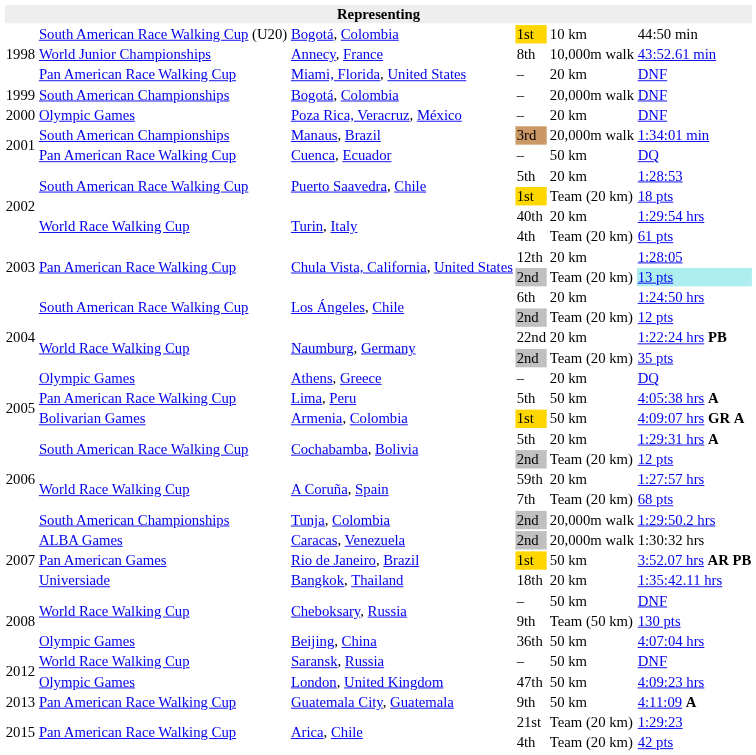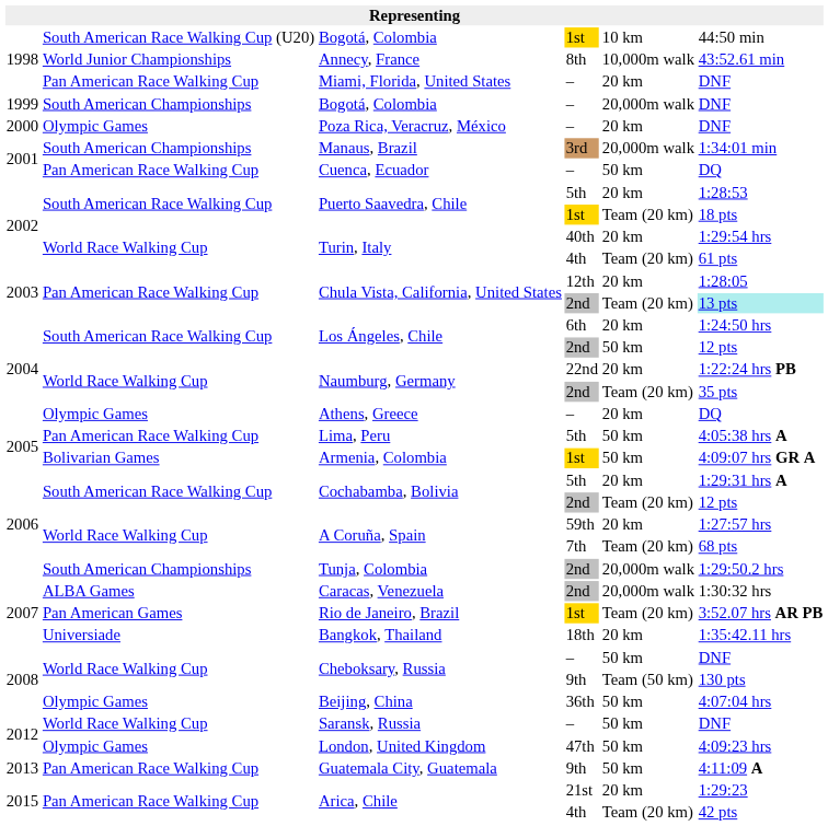Los Ángeles, Chile / 2nd | column 5: Team (20 km) -> 50 km
Rio de Janeiro, Brazil | column 5: 50 km -> Team (20 km)
Arica, Chile / 21st | column 5: Team (20 km) -> 20 km
